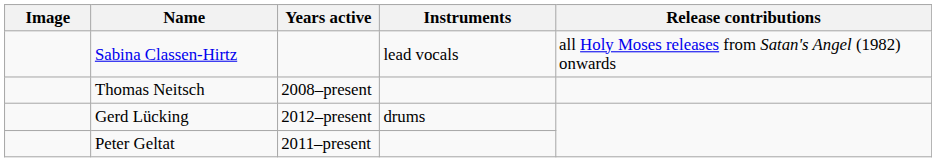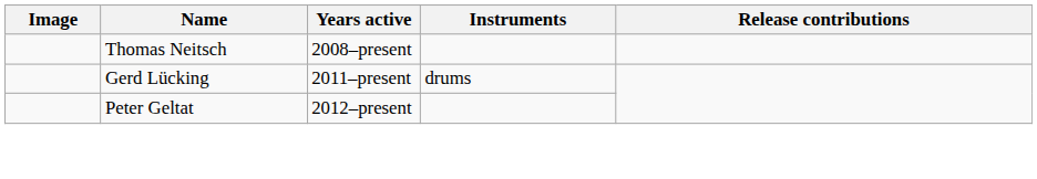- row: Sabina Classen-Hirtz | lead vocals | all Holy Moses releases from Satan's Angel (1982) onwards
Gerd Lücking | Years active: 2012–present -> 2011–present
Peter Geltat | Years active: 2011–present -> 2012–present
